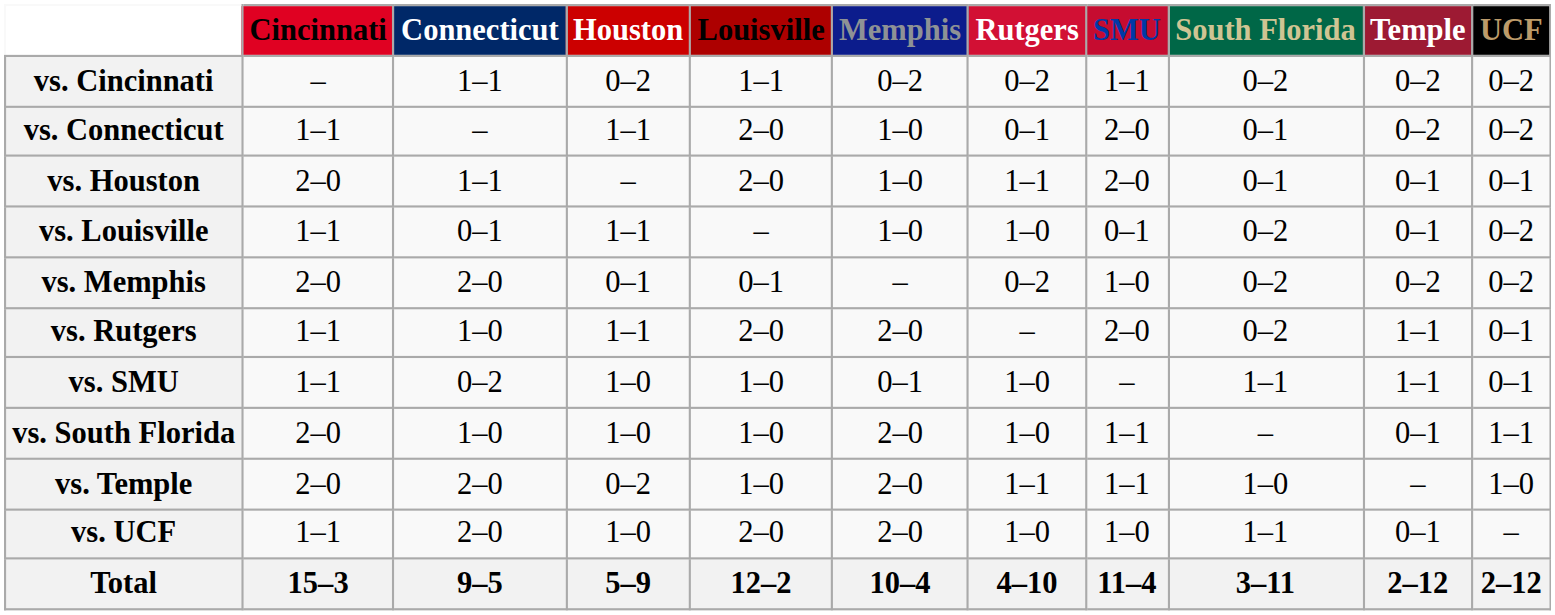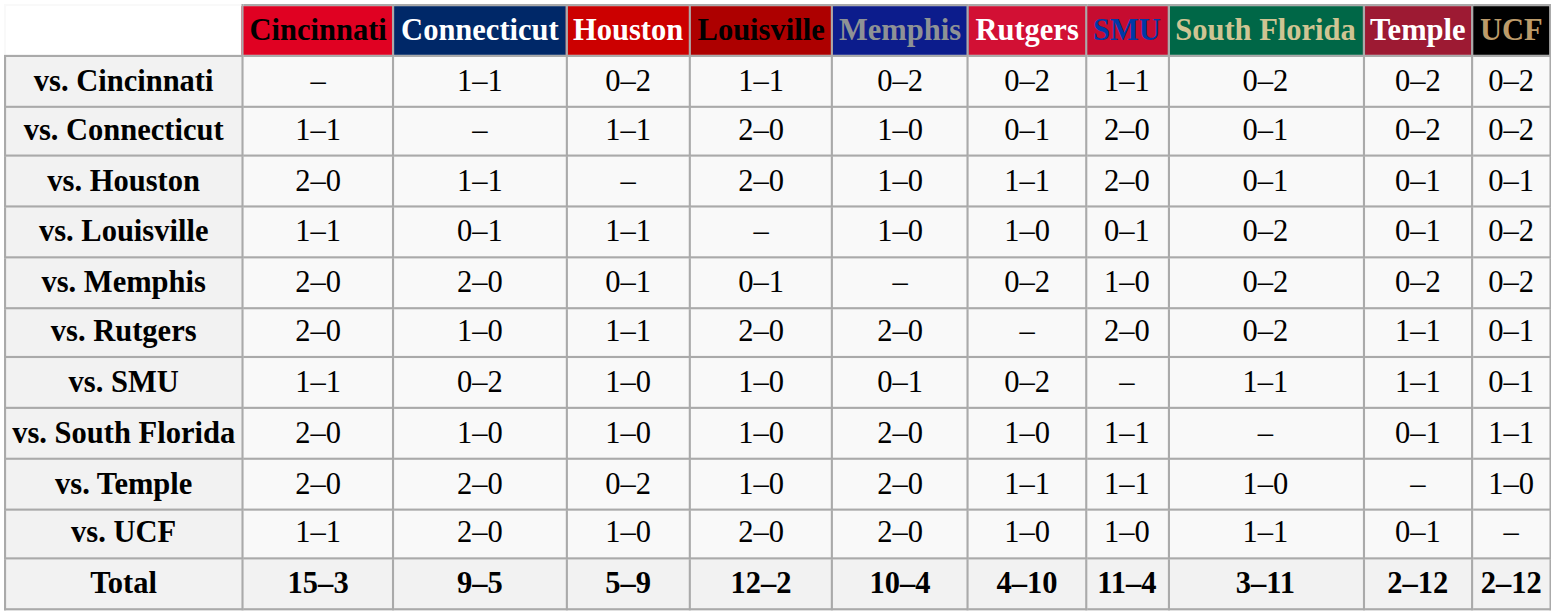vs. Rutgers | Cincinnati: 1–1 -> 2–0
vs. SMU | Rutgers: 1–0 -> 0–2
